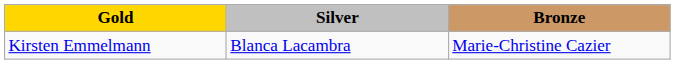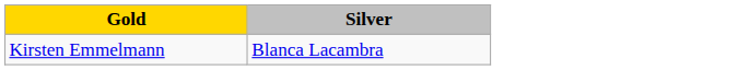- column: Bronze | Marie-Christine Cazier
